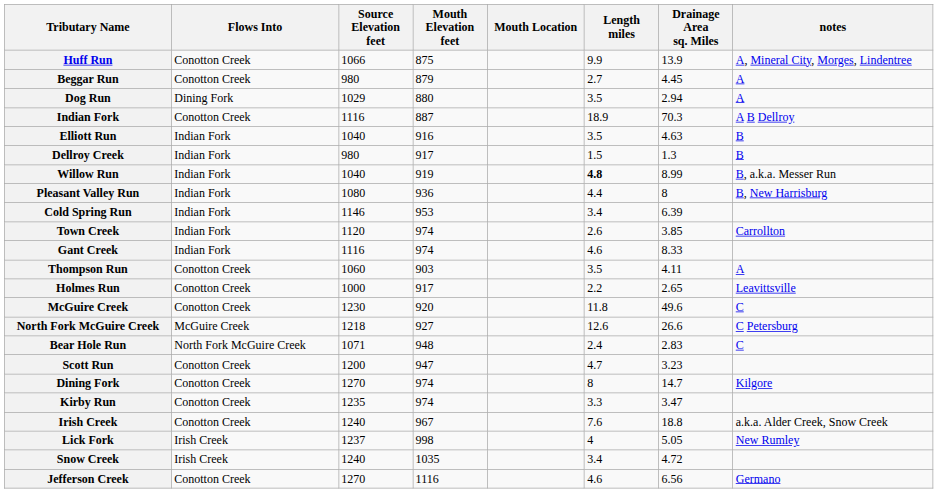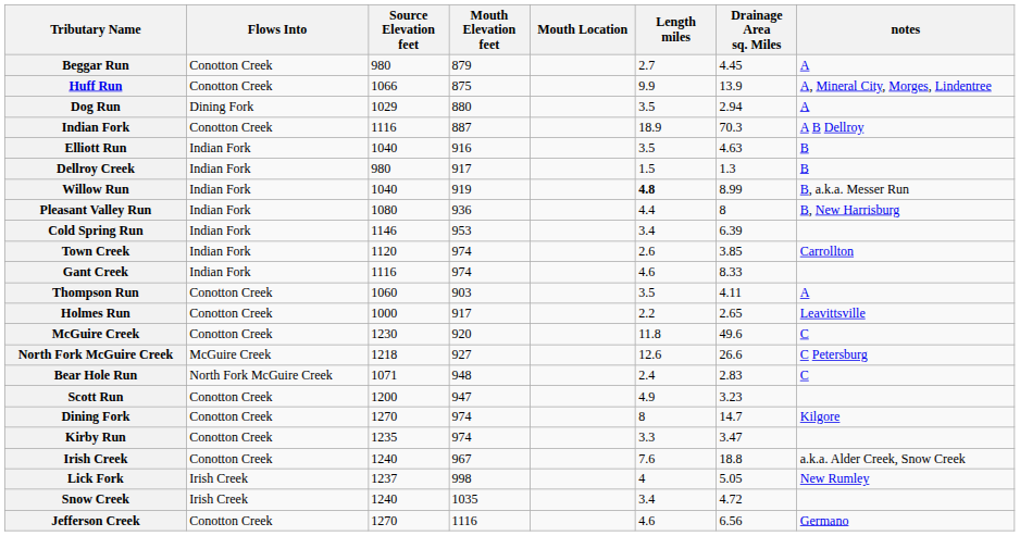rows swapped: Huff Run <-> Beggar Run
Scott Run | Length miles: 4.7 -> 4.9
